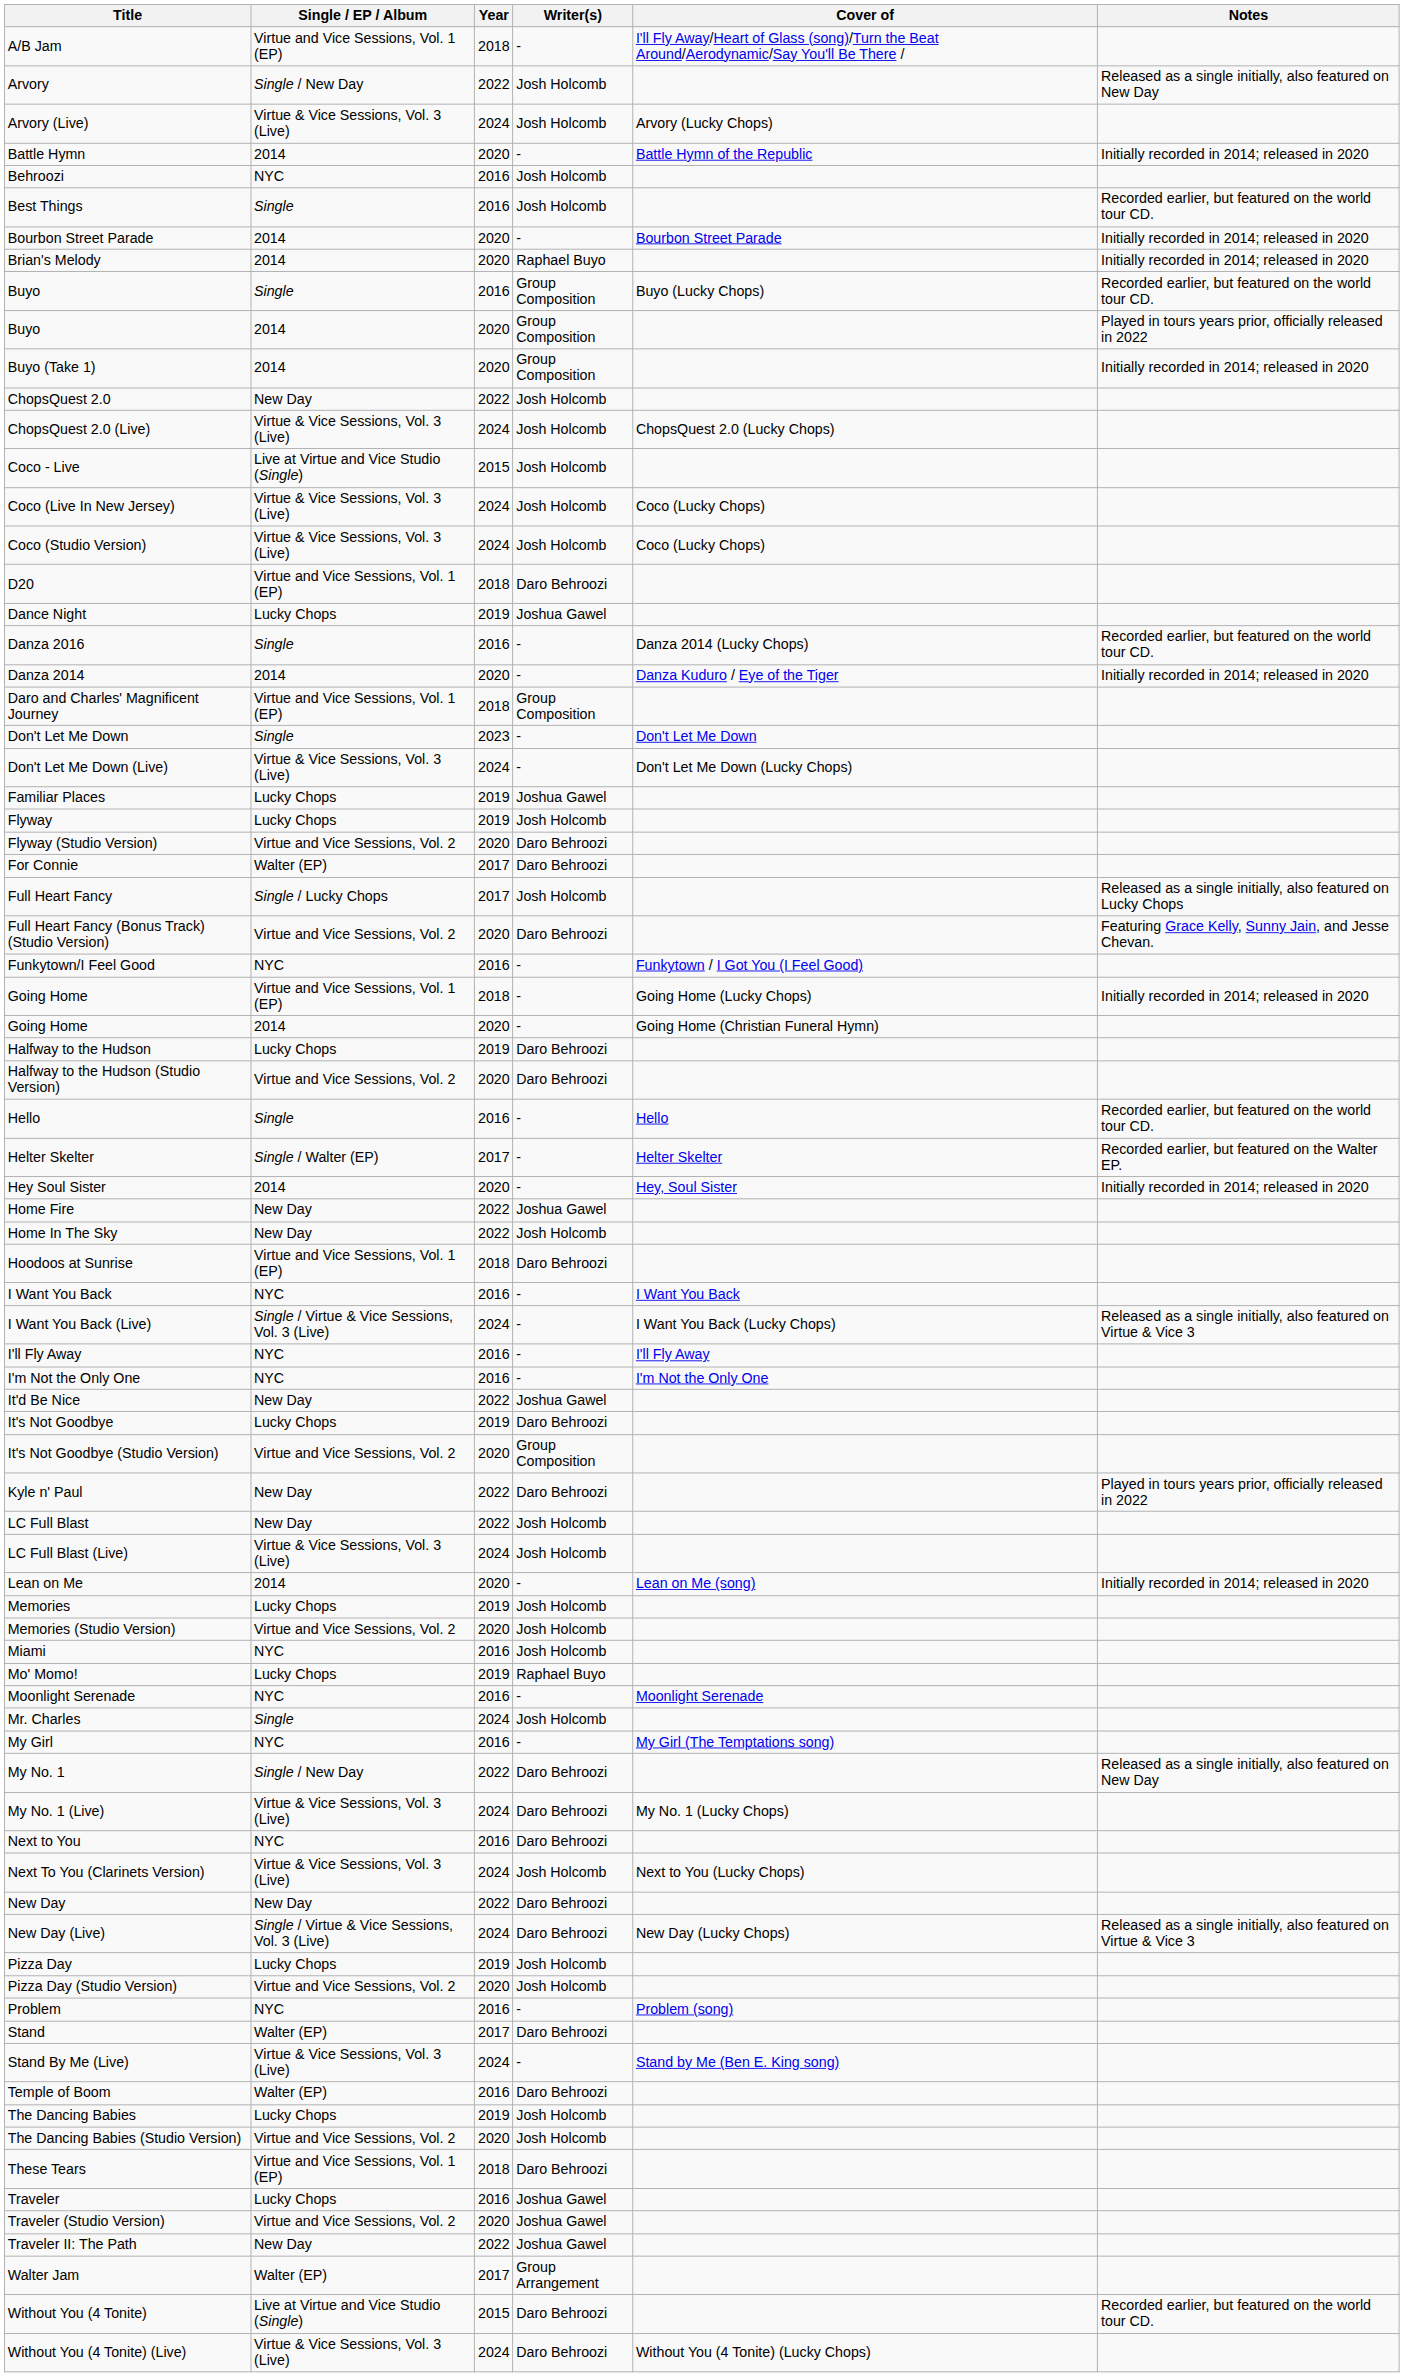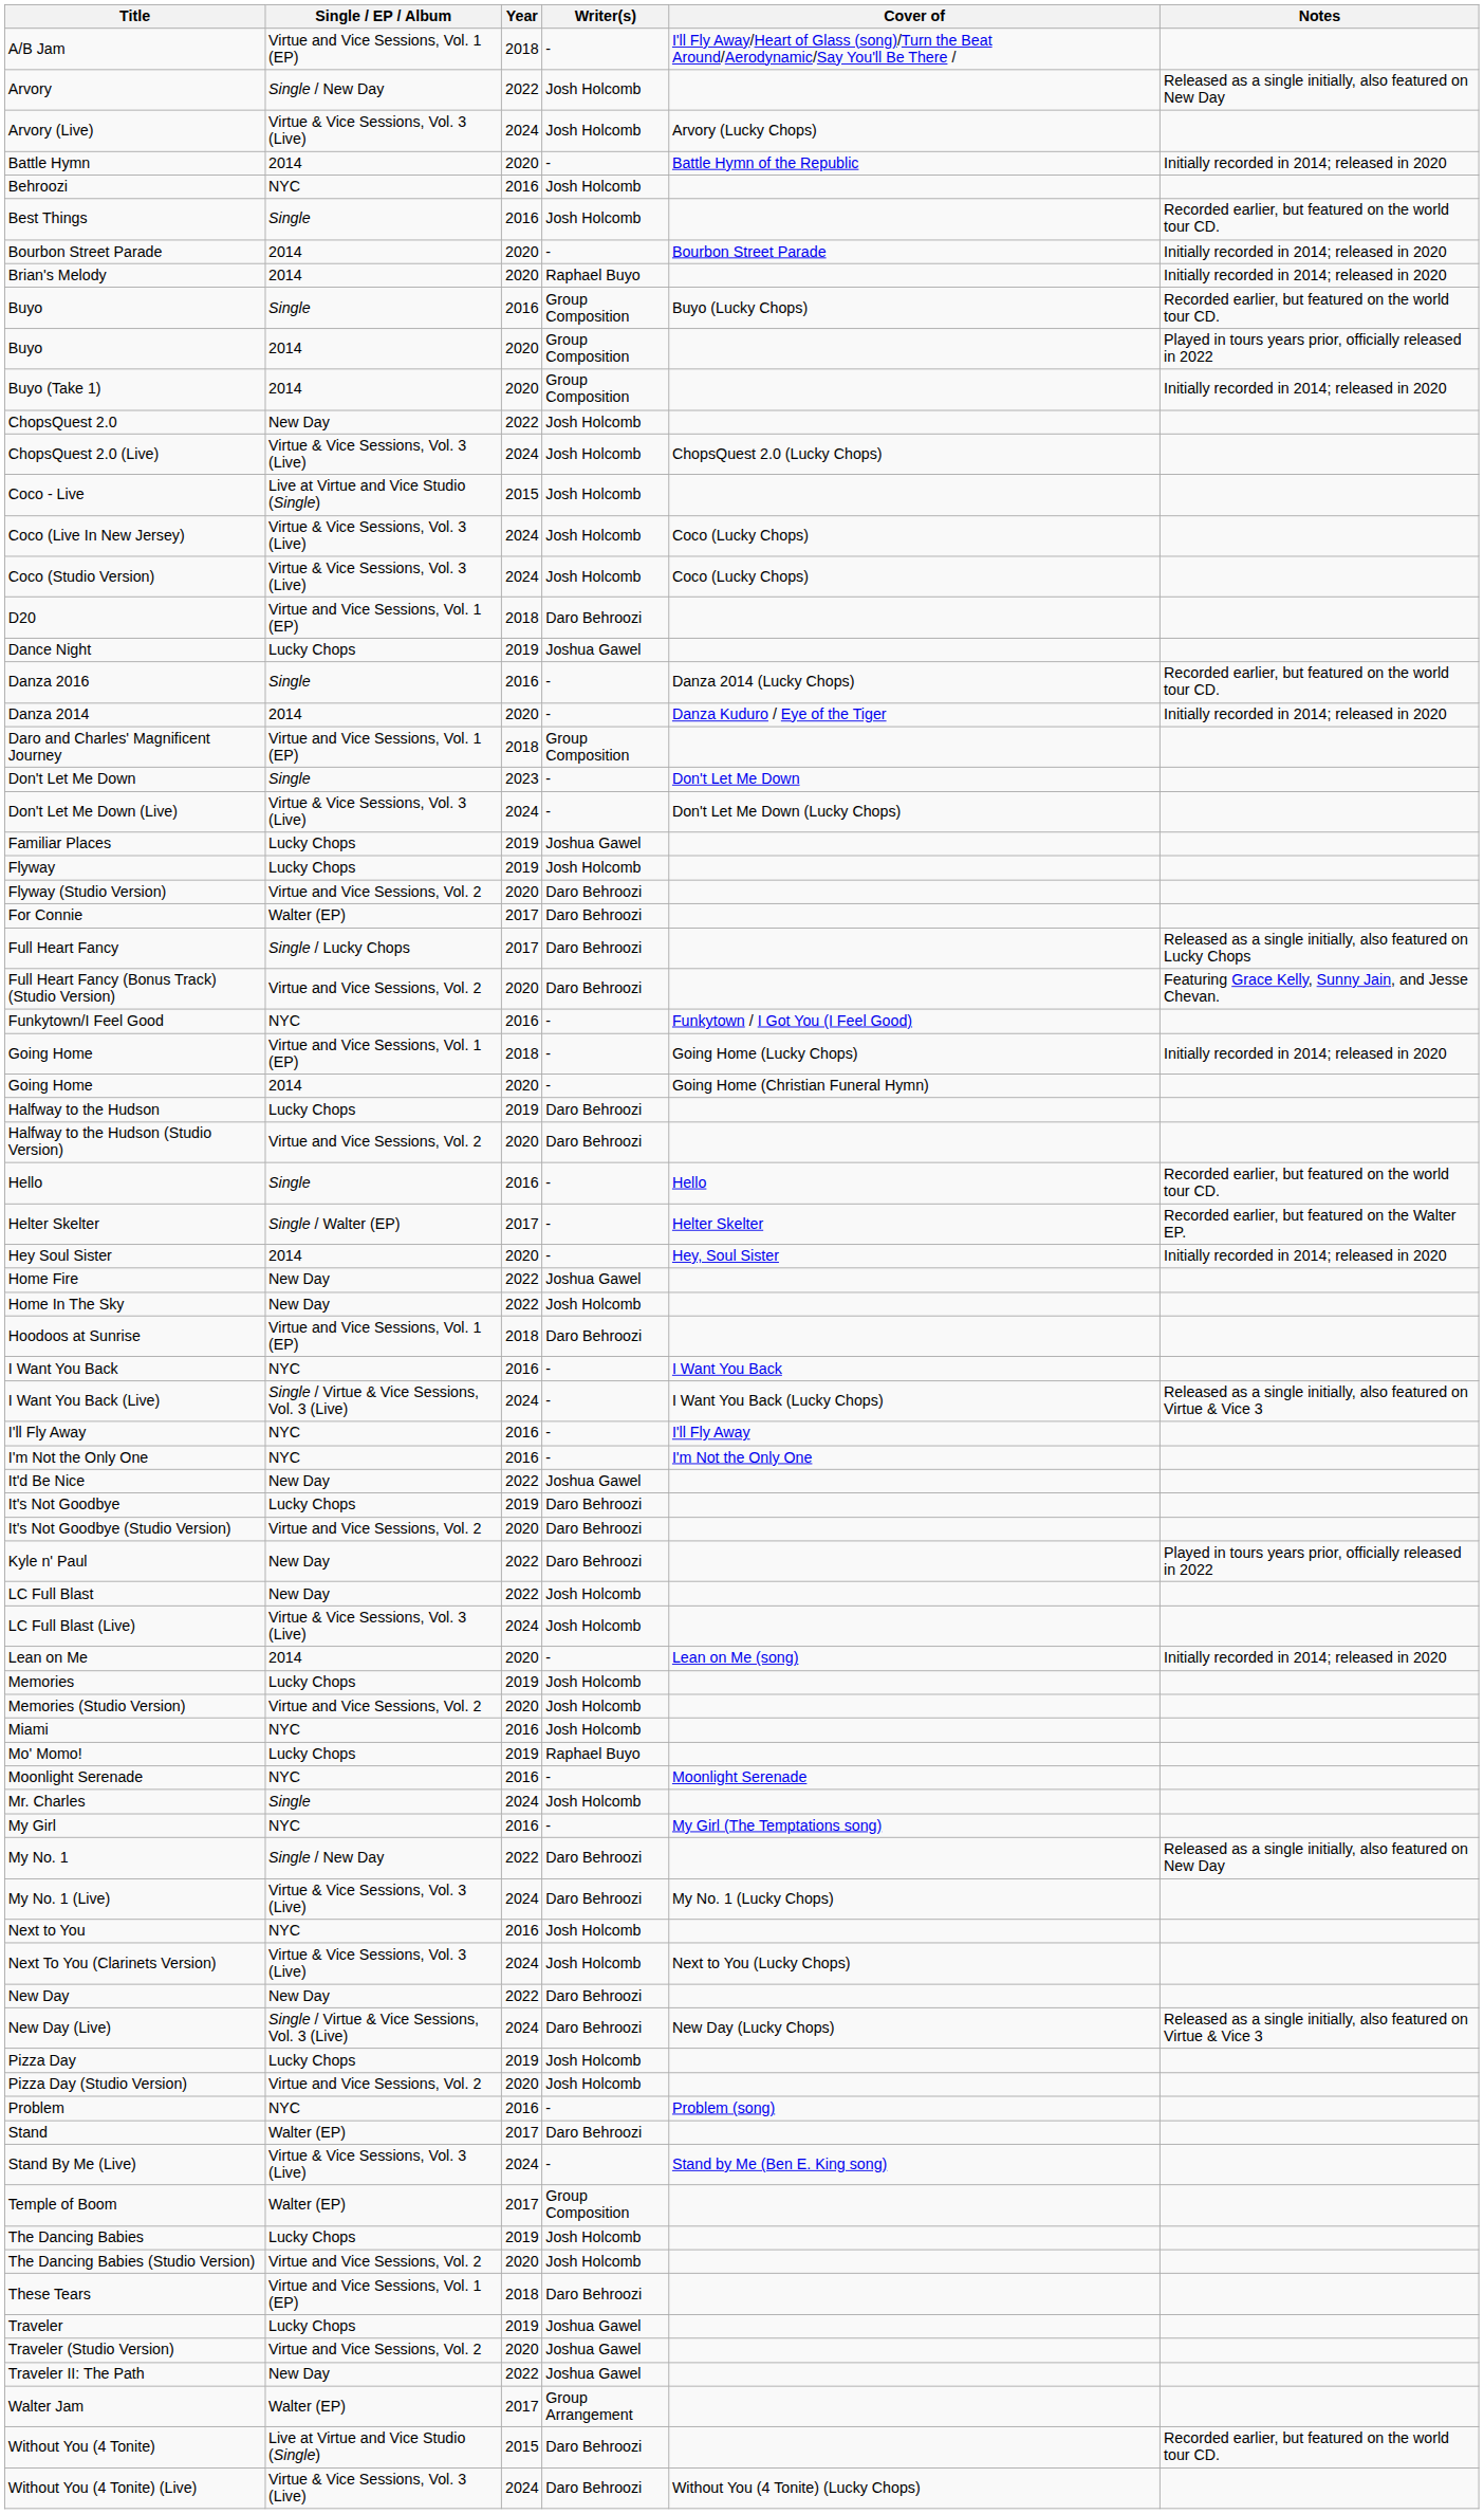Full Heart Fancy | Writer(s): Josh Holcomb -> Daro Behroozi
It's Not Goodbye (Studio Version) | Writer(s): Group Composition -> Daro Behroozi
Next to You | Writer(s): Daro Behroozi -> Josh Holcomb
Temple of Boom | Year: 2016 -> 2017
Temple of Boom | Writer(s): Daro Behroozi -> Group Composition
Traveler | Year: 2016 -> 2019
